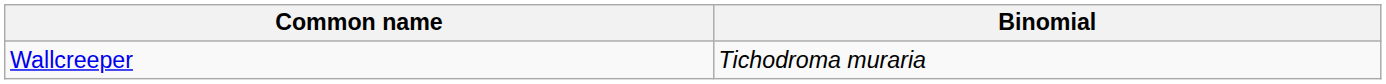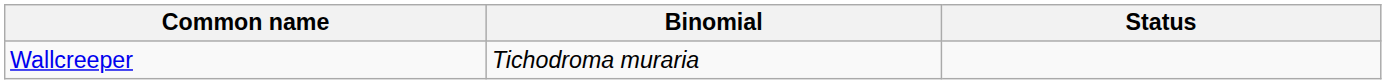+ column: Status
